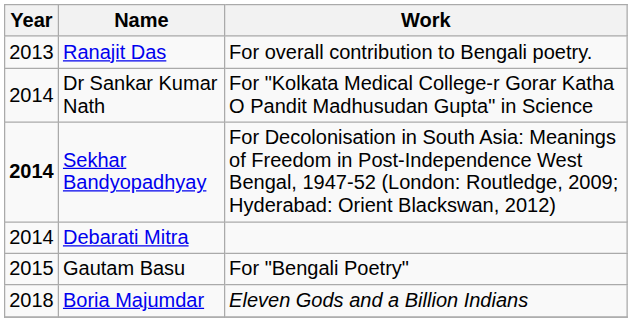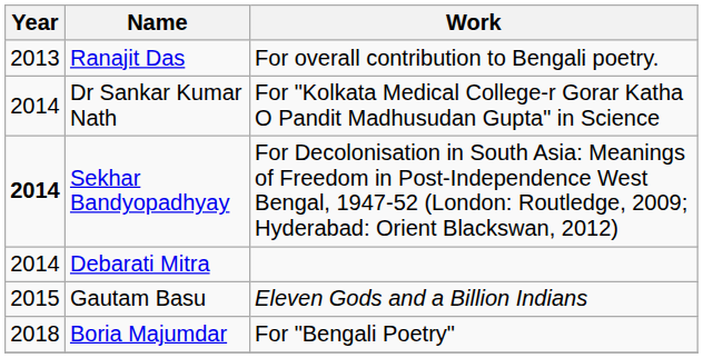Gautam Basu | Work: For "Bengali Poetry" -> Eleven Gods and a Billion Indians
Boria Majumdar | Work: Eleven Gods and a Billion Indians -> For "Bengali Poetry"
